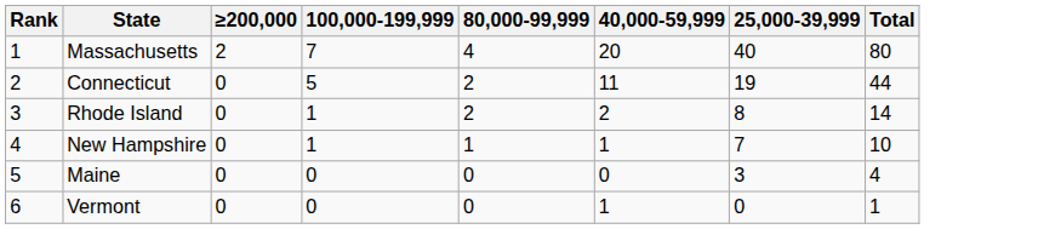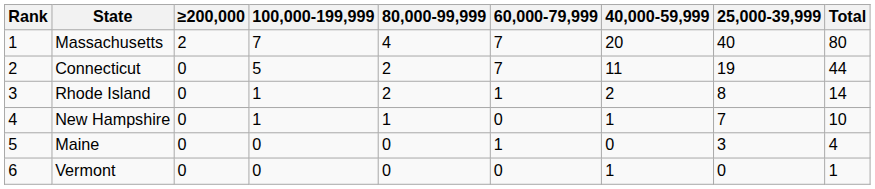+ column: 60,000-79,999 | 7 | 7 | 1 | 0 | 1 | 0
